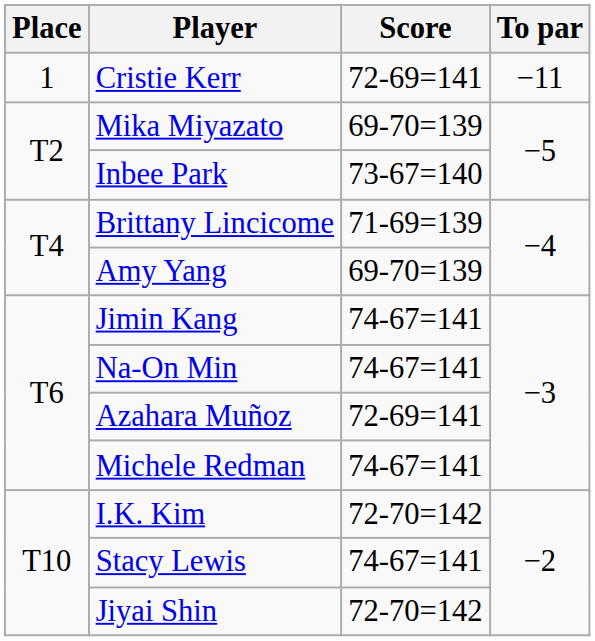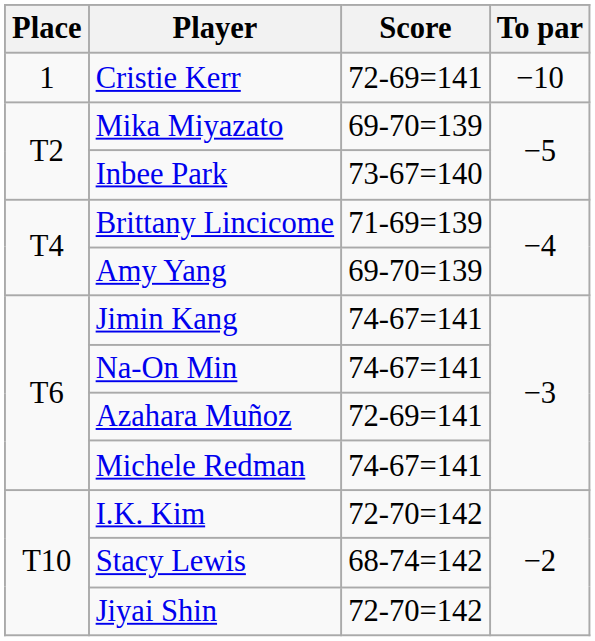Cristie Kerr | To par: −11 -> −10
Stacy Lewis | Score: 74-67=141 -> 68-74=142
